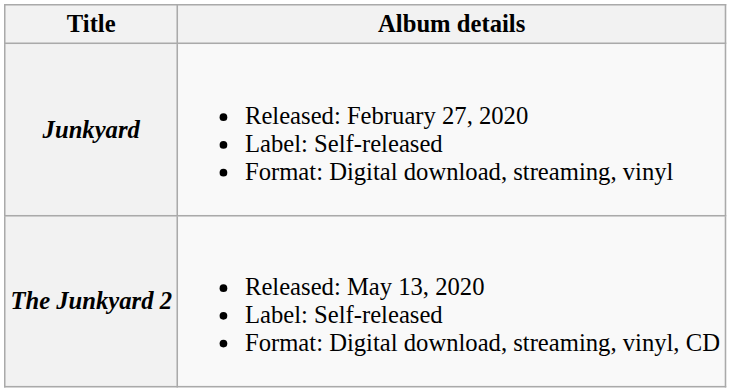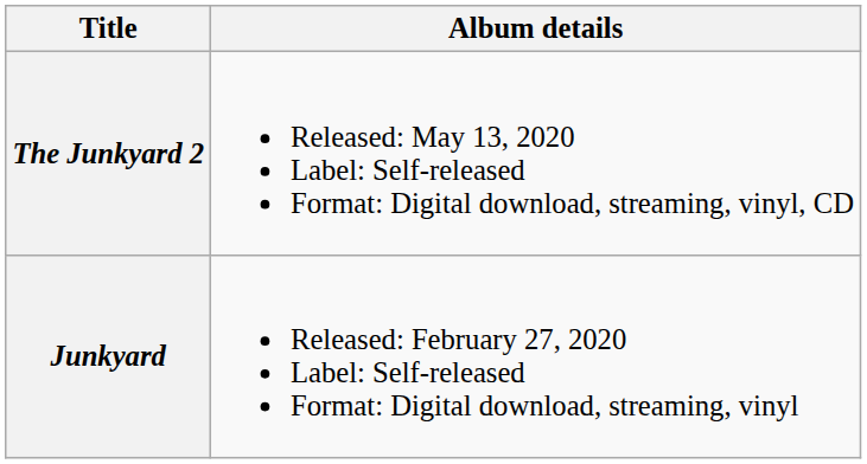rows swapped: Junkyard <-> The Junkyard 2
